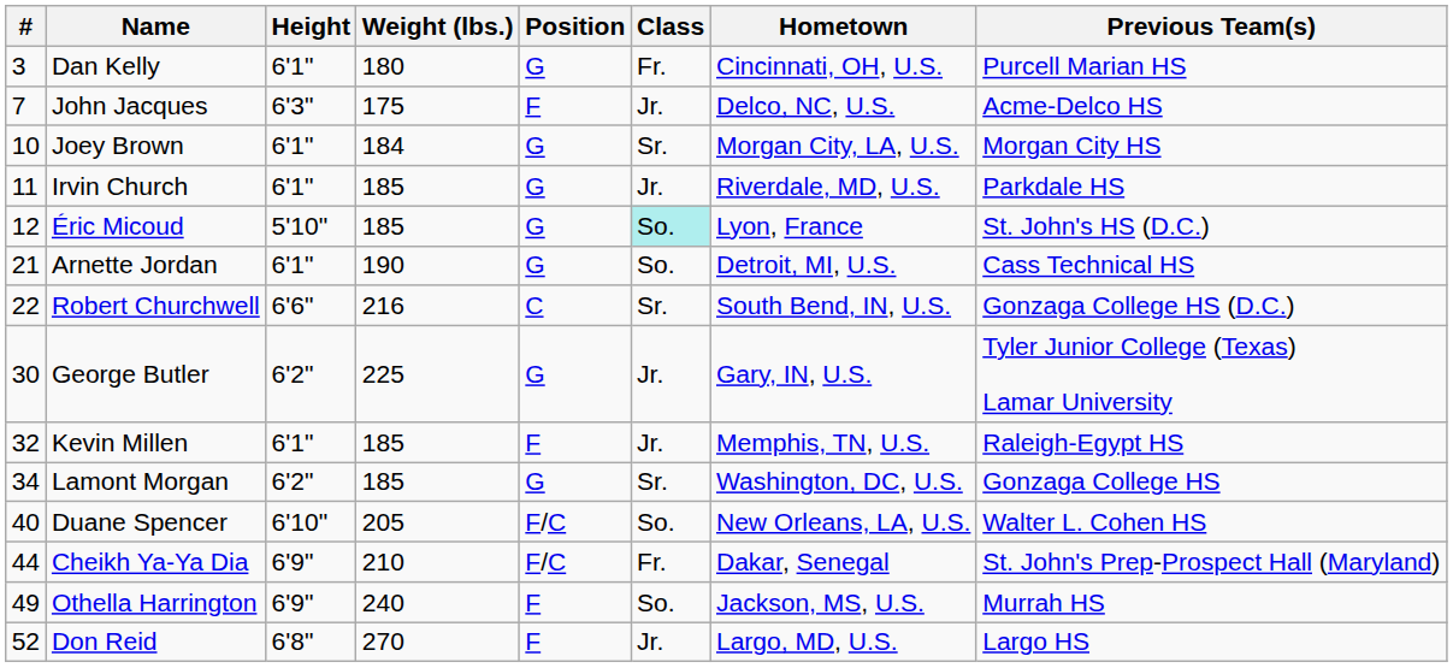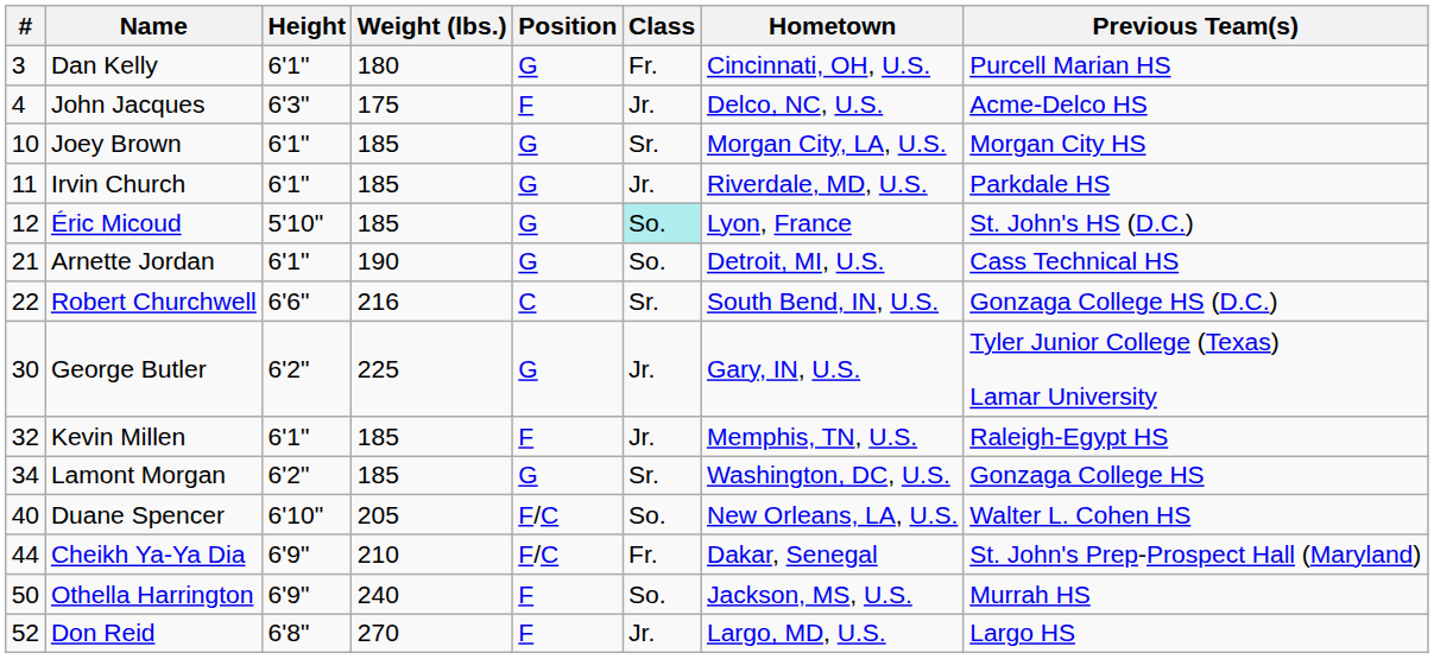John Jacques | #: 7 -> 4
Joey Brown | Weight (lbs.): 184 -> 185
Othella Harrington | #: 49 -> 50
